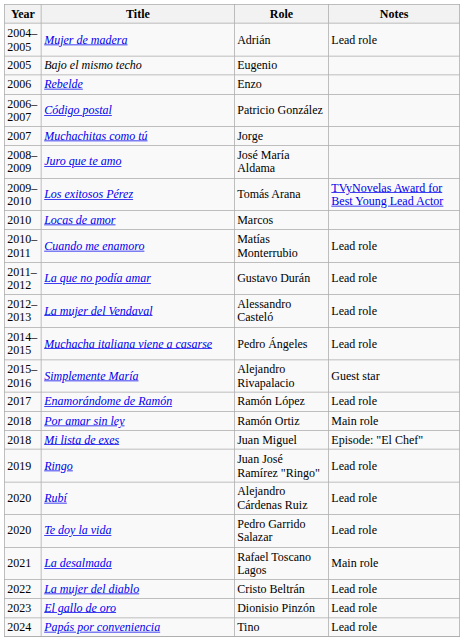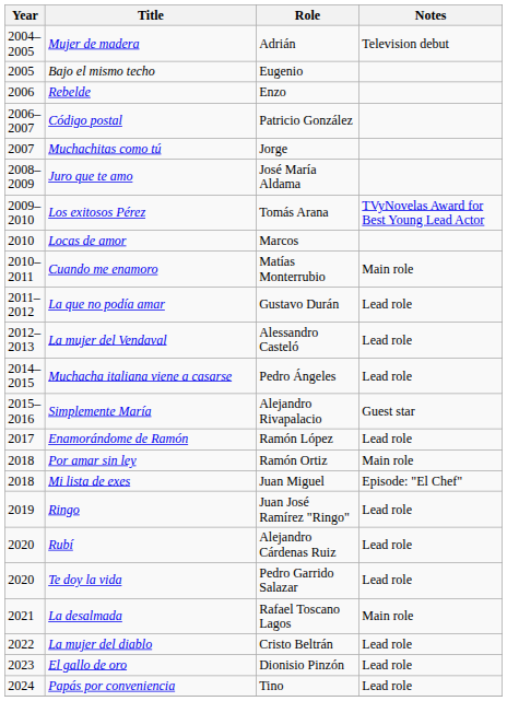Mujer de madera | Notes: Lead role -> Television debut
Cuando me enamoro | Notes: Lead role -> Main role
